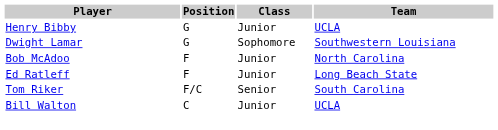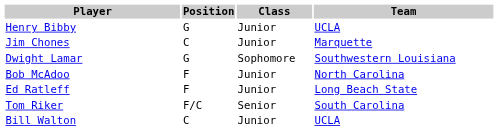+ row: Jim Chones | C | Junior | Marquette
